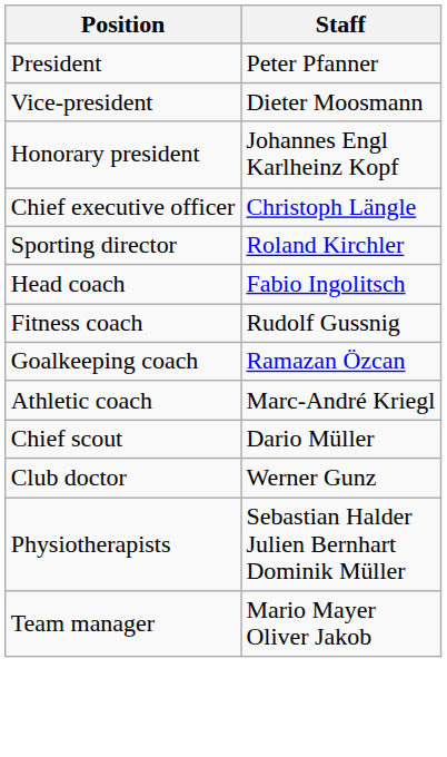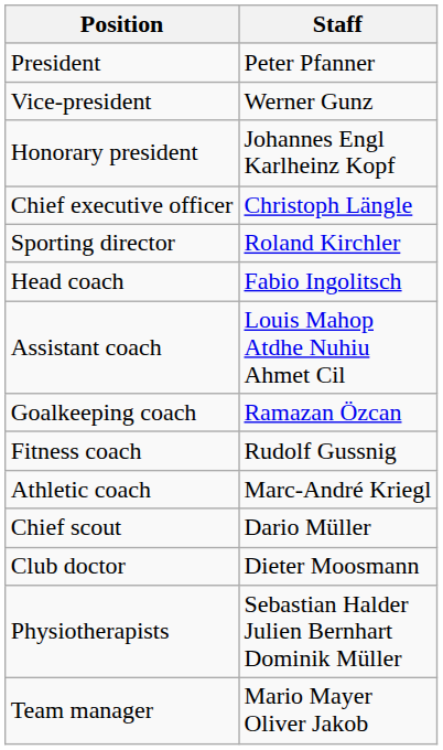Vice-president | Staff: Dieter Moosmann -> Werner Gunz
+ row: Assistant coach | Louis Mahop Atdhe Nuhiu Ahmet Cil
rows swapped: Goalkeeping coach <-> Fitness coach
Club doctor | Staff: Werner Gunz -> Dieter Moosmann
